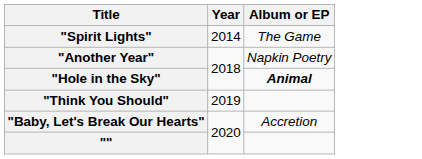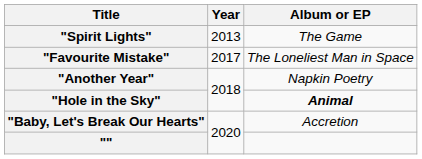"Spirit Lights" | Year: 2014 -> 2013
+ row: "Favourite Mistake" | 2017 | The Loneliest Man in Space
- row: "Think You Should" | 2019
